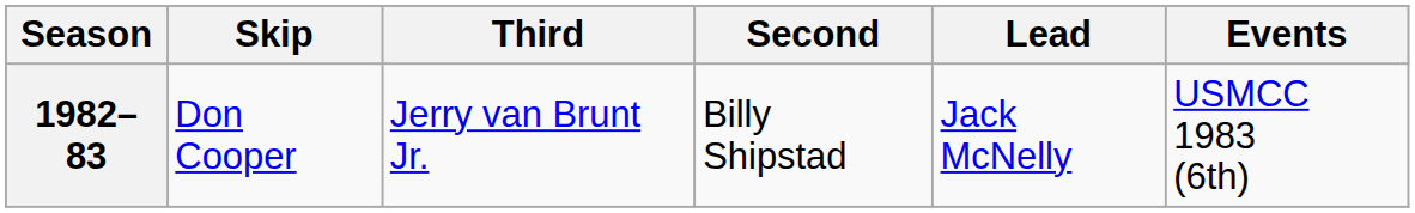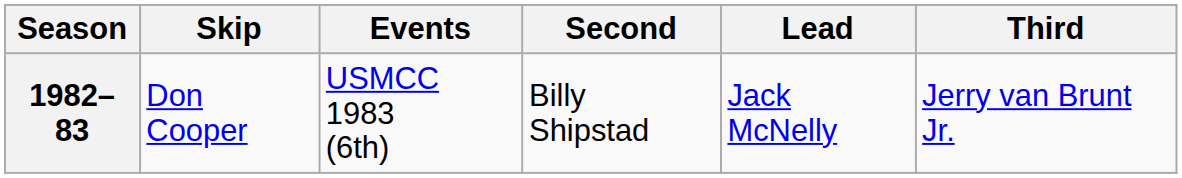columns swapped: Third <-> Events
